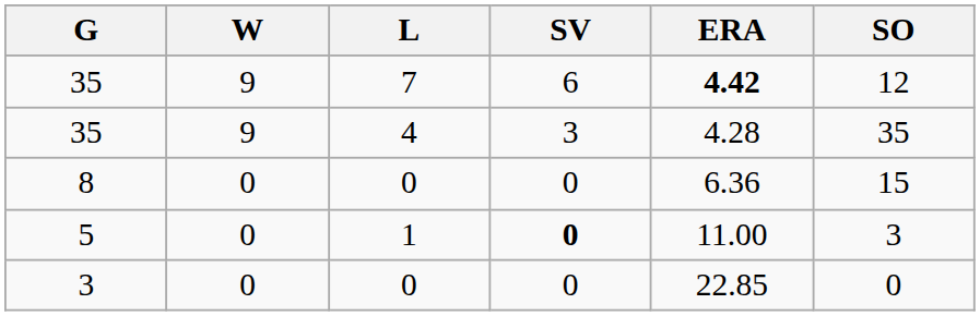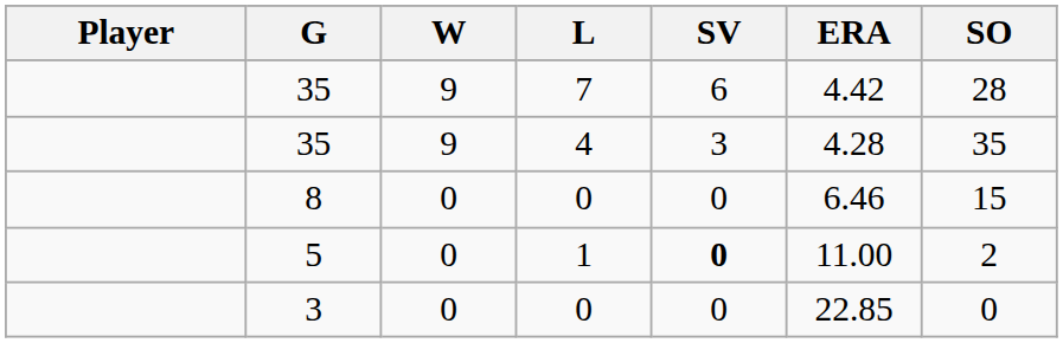+ column: Player
35 / 7 | ERA: bold -> normal
35 / 7 | SO: 12 -> 28
8 | ERA: 6.36 -> 6.46
5 | SO: 3 -> 2
